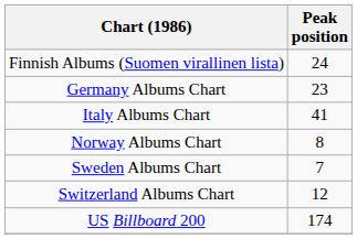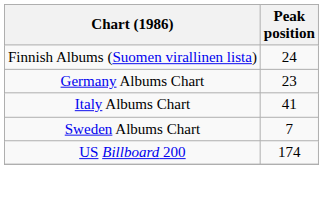- row: Norway Albums Chart | 8
- row: Switzerland Albums Chart | 12
